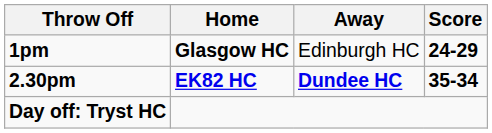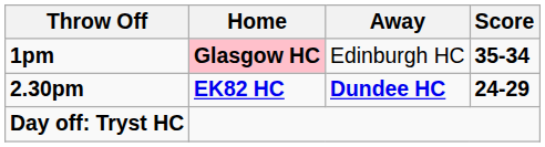1pm | Home: no background -> pink background
1pm | Score: 24-29 -> 35-34
2.30pm | Score: 35-34 -> 24-29
